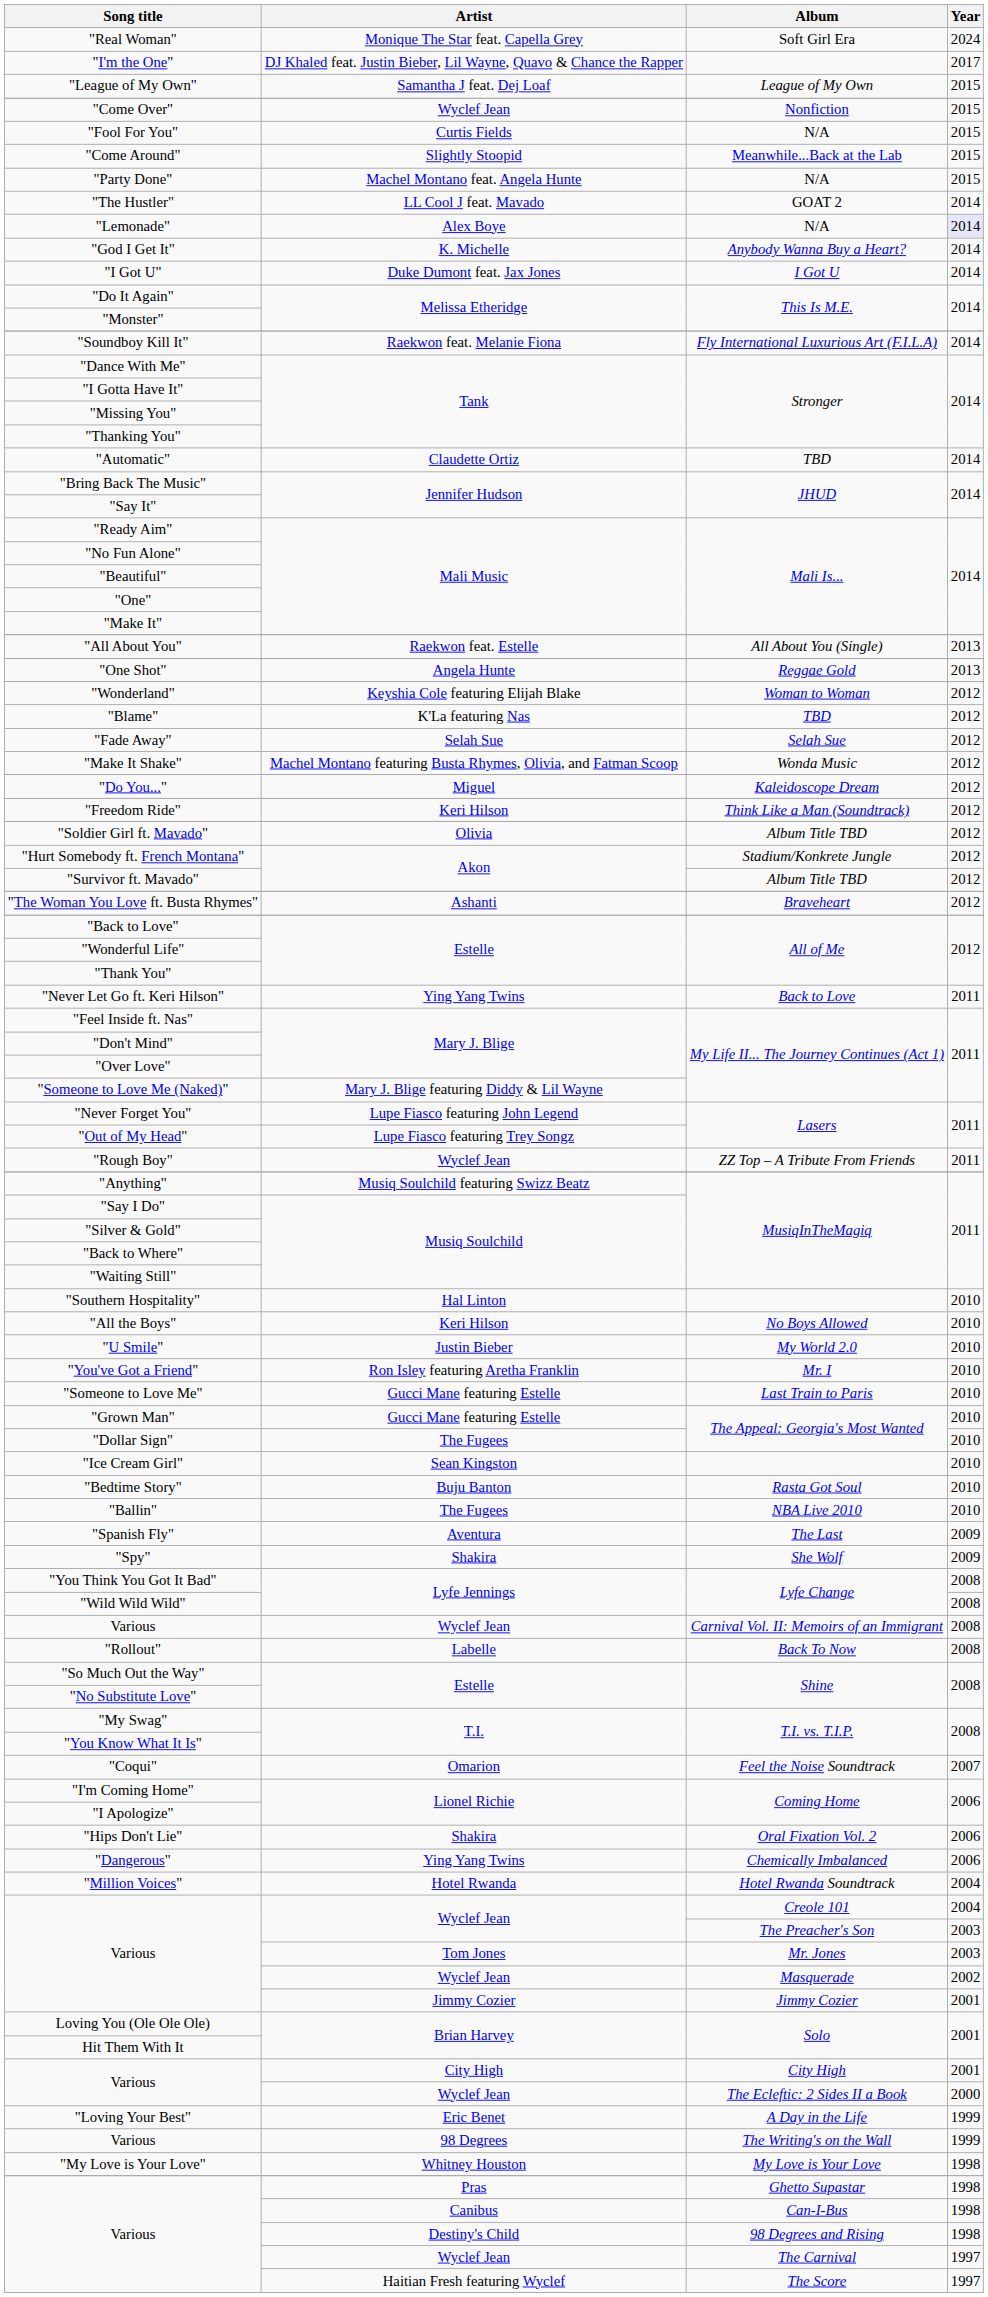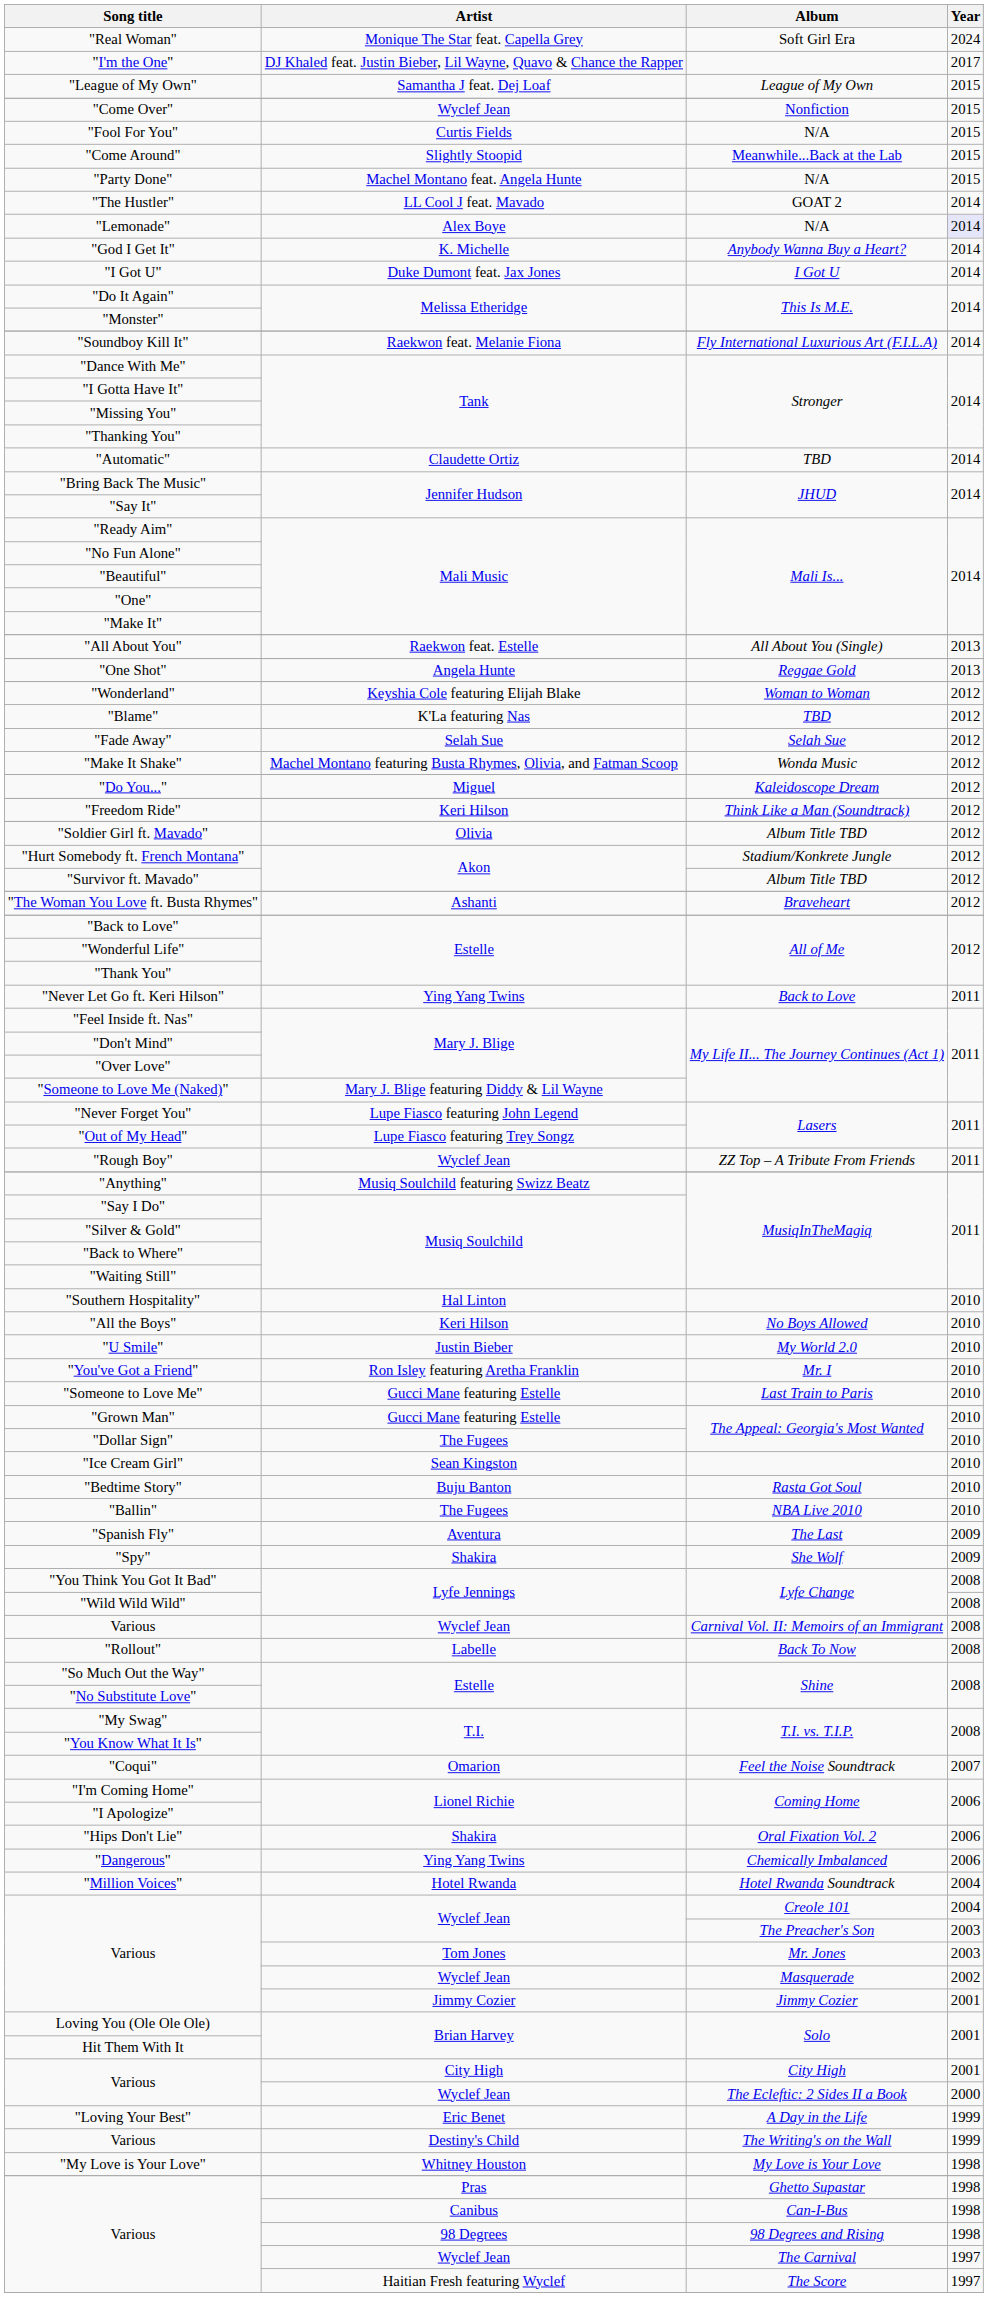Various / The Writing's on the Wall | Artist: 98 Degrees -> Destiny's Child
Various / 98 Degrees and Rising | Artist: Destiny's Child -> 98 Degrees
